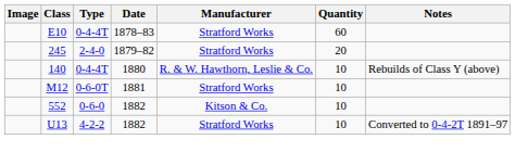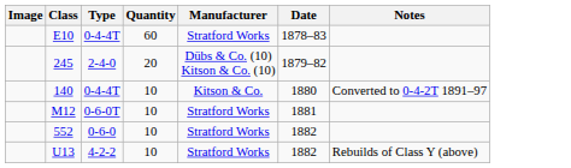columns swapped: Quantity <-> Date
245 | Manufacturer: Stratford Works -> Dübs & Co. (10) Kitson & Co. (10)
140 | Manufacturer: R. & W. Hawthorn, Leslie & Co. -> Kitson & Co.
140 | Notes: Rebuilds of Class Y (above) -> Converted to 0-4-2T 1891–97
552 | Manufacturer: Kitson & Co. -> Stratford Works
U13 | Notes: Converted to 0-4-2T 1891–97 -> Rebuilds of Class Y (above)
